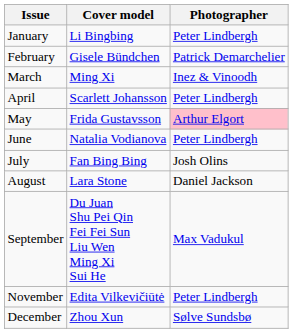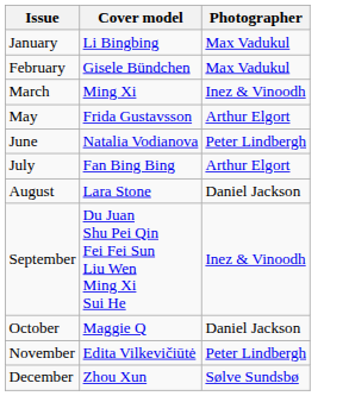January | Photographer: Peter Lindbergh -> Max Vadukul
February | Photographer: Patrick Demarchelier -> Max Vadukul
- row: April | Scarlett Johansson | Peter Lindbergh
May | Photographer: pink background -> no background
July | Photographer: Josh Olins -> Arthur Elgort
September | Photographer: Max Vadukul -> Inez & Vinoodh
+ row: October | Maggie Q | Daniel Jackson
